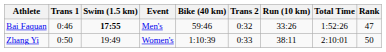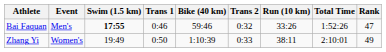columns swapped: Event <-> Trans 1
Zhang Yi | Rank: 50 -> 49
